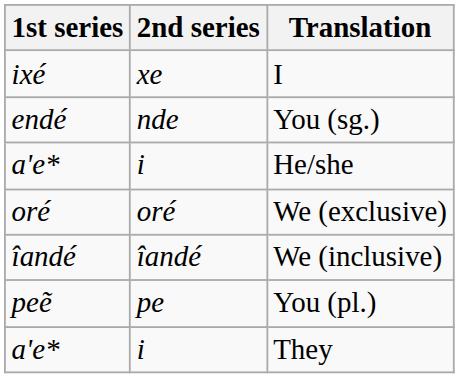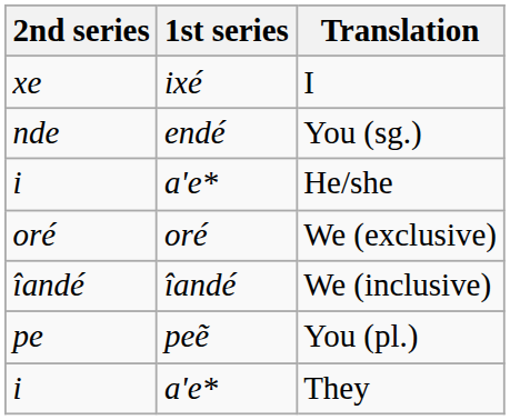columns swapped: 1st series <-> 2nd series
